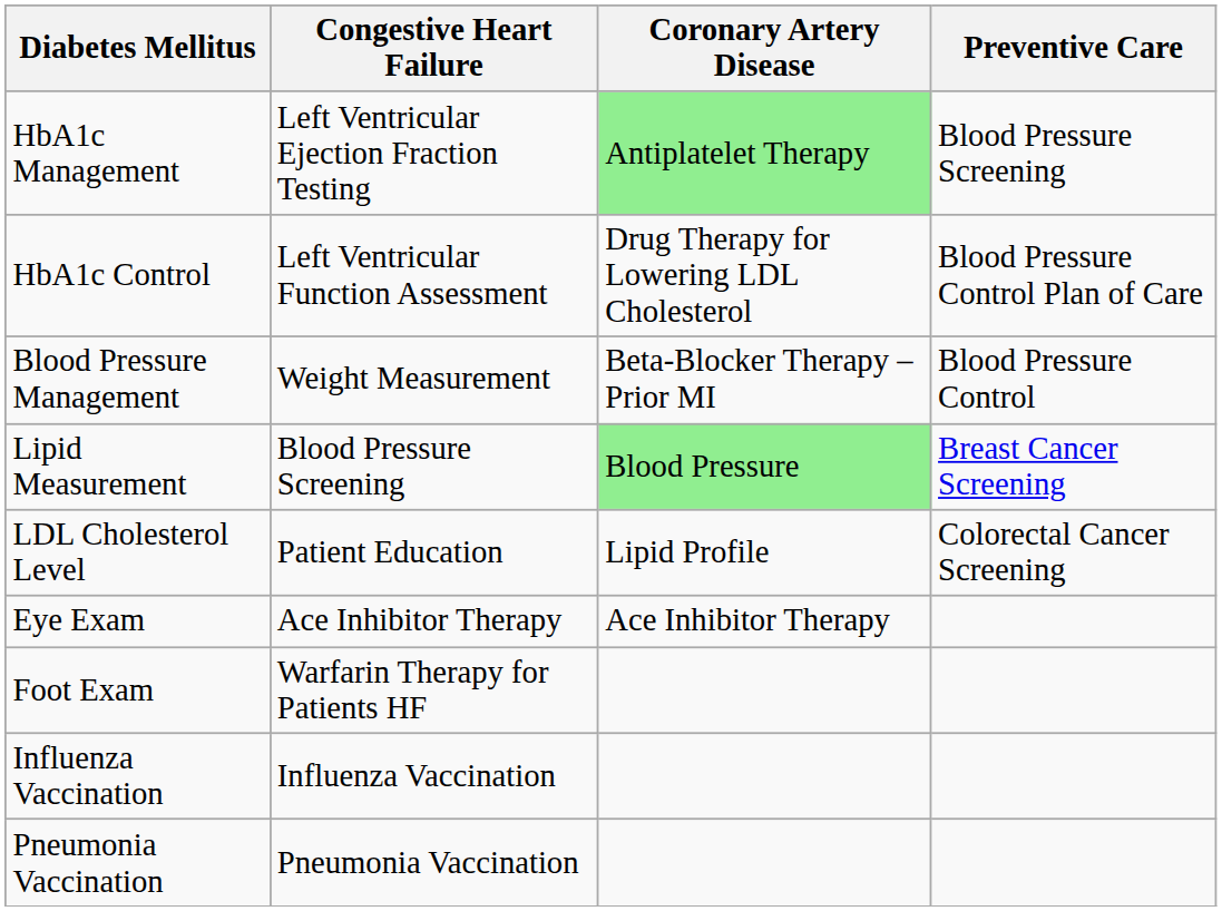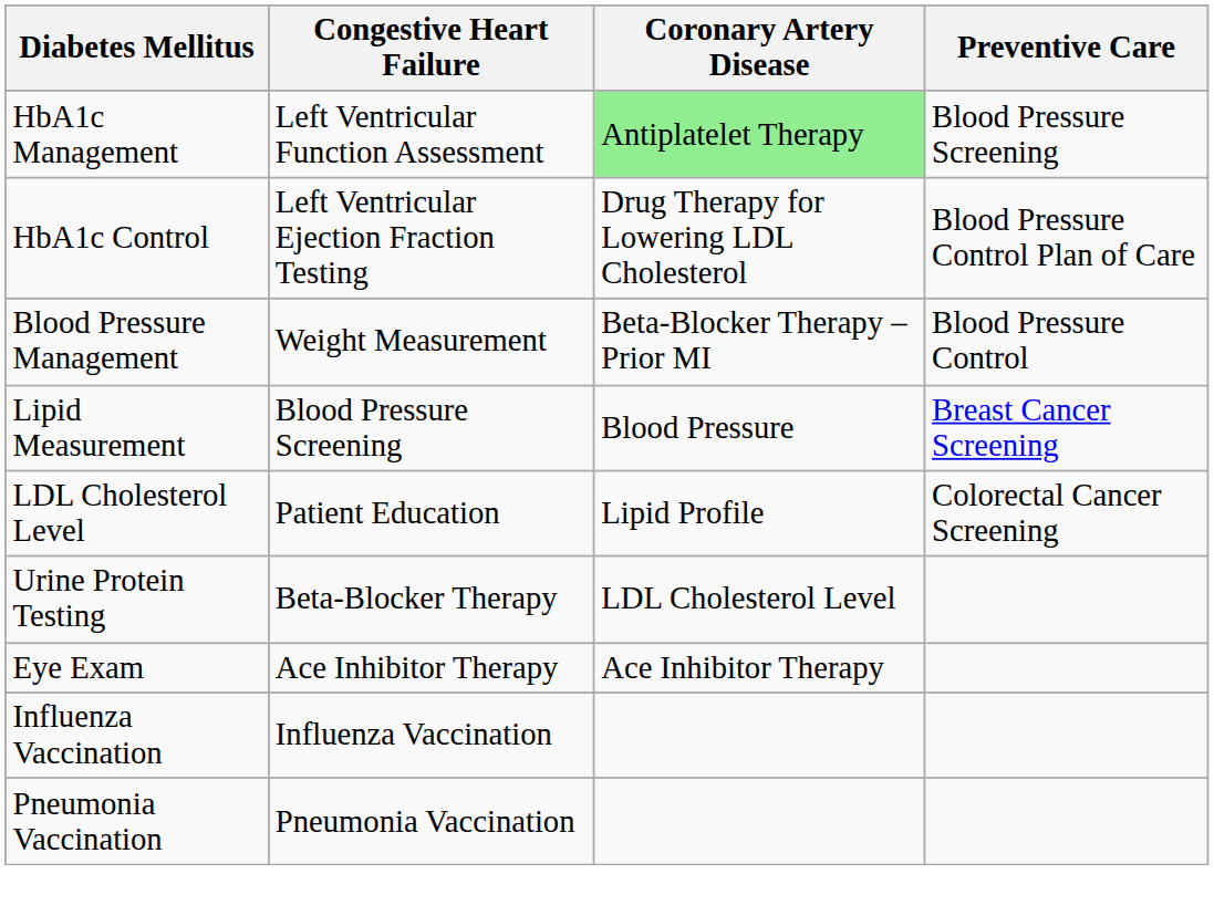HbA1c Management | Congestive Heart Failure: Left Ventricular Ejection Fraction Testing -> Left Ventricular Function Assessment
HbA1c Control | Congestive Heart Failure: Left Ventricular Function Assessment -> Left Ventricular Ejection Fraction Testing
Lipid Measurement | Coronary Artery Disease: lightgreen background -> no background
+ row: Urine Protein Testing | Beta-Blocker Therapy | LDL Cholesterol Level
- row: Foot Exam | Warfarin Therapy for Patients HF
